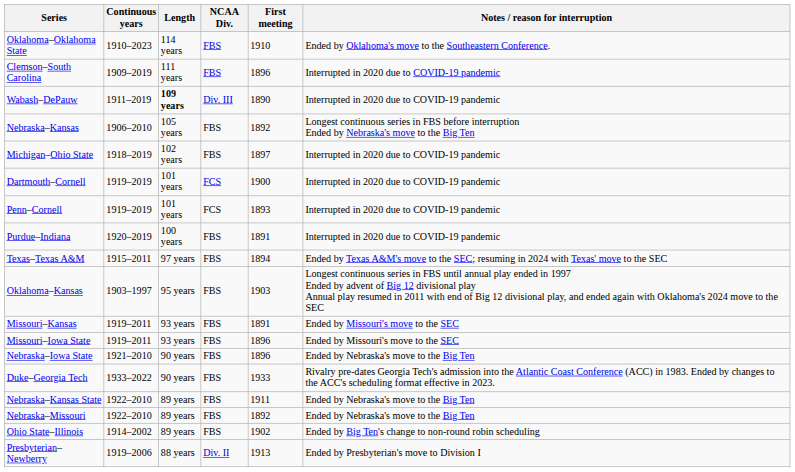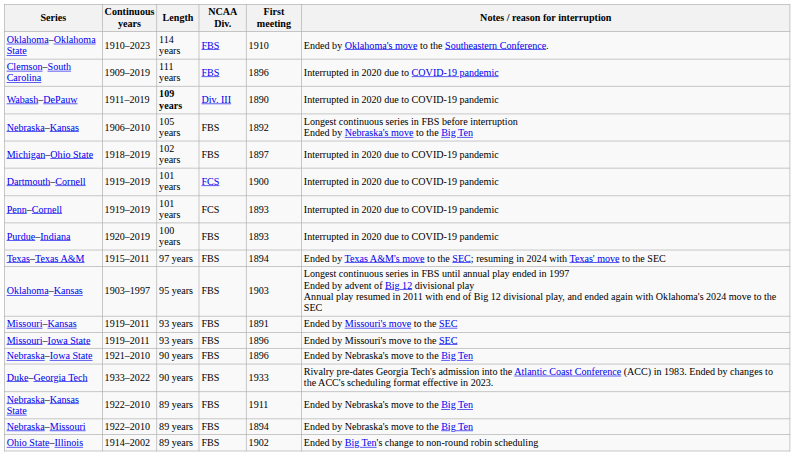Purdue–Indiana | First meeting: 1891 -> 1893
Nebraska–Missouri | First meeting: 1892 -> 1894
- row: Presbyterian–Newberry | 1919–2006 | 88 years | Div. II | 1913 | Ended by Presbyterian's move to Division I
